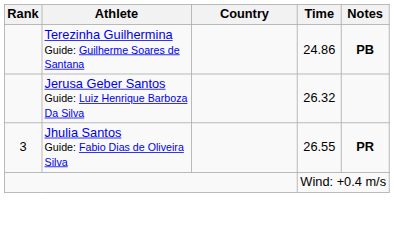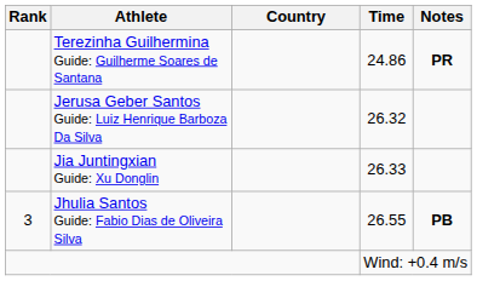Terezinha Guilhermina Guide: Guilherme Soares de Santana | Notes: PB -> PR
+ row: Jia Juntingxian Guide: Xu Donglin | 26.33
Jhulia Santos Guide: Fabio Dias de Oliveira Silva | Notes: PR -> PB
